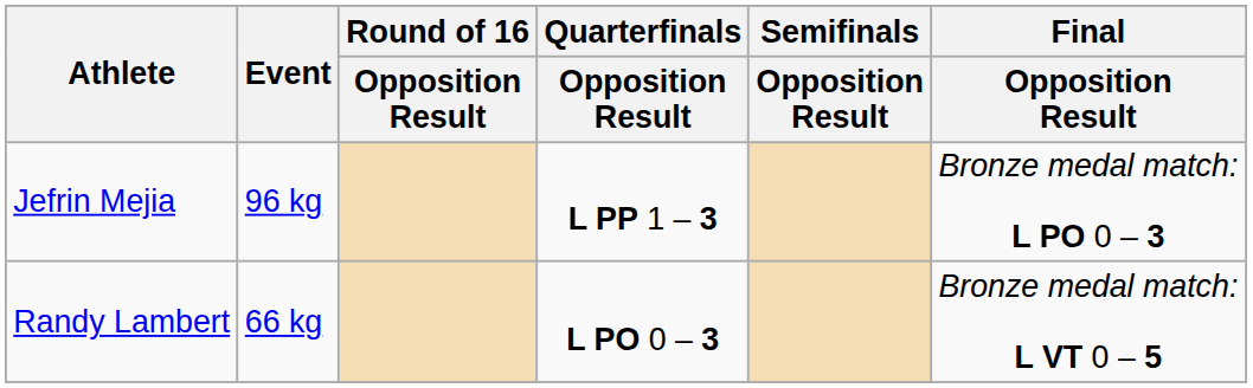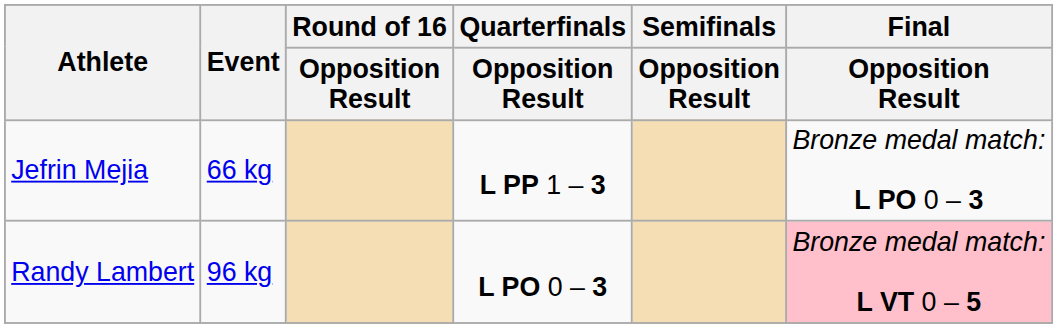Jefrin Mejia | Event: 96 kg -> 66 kg
Randy Lambert | Event: 66 kg -> 96 kg
Randy Lambert | Final / Opposition Result: no background -> pink background
